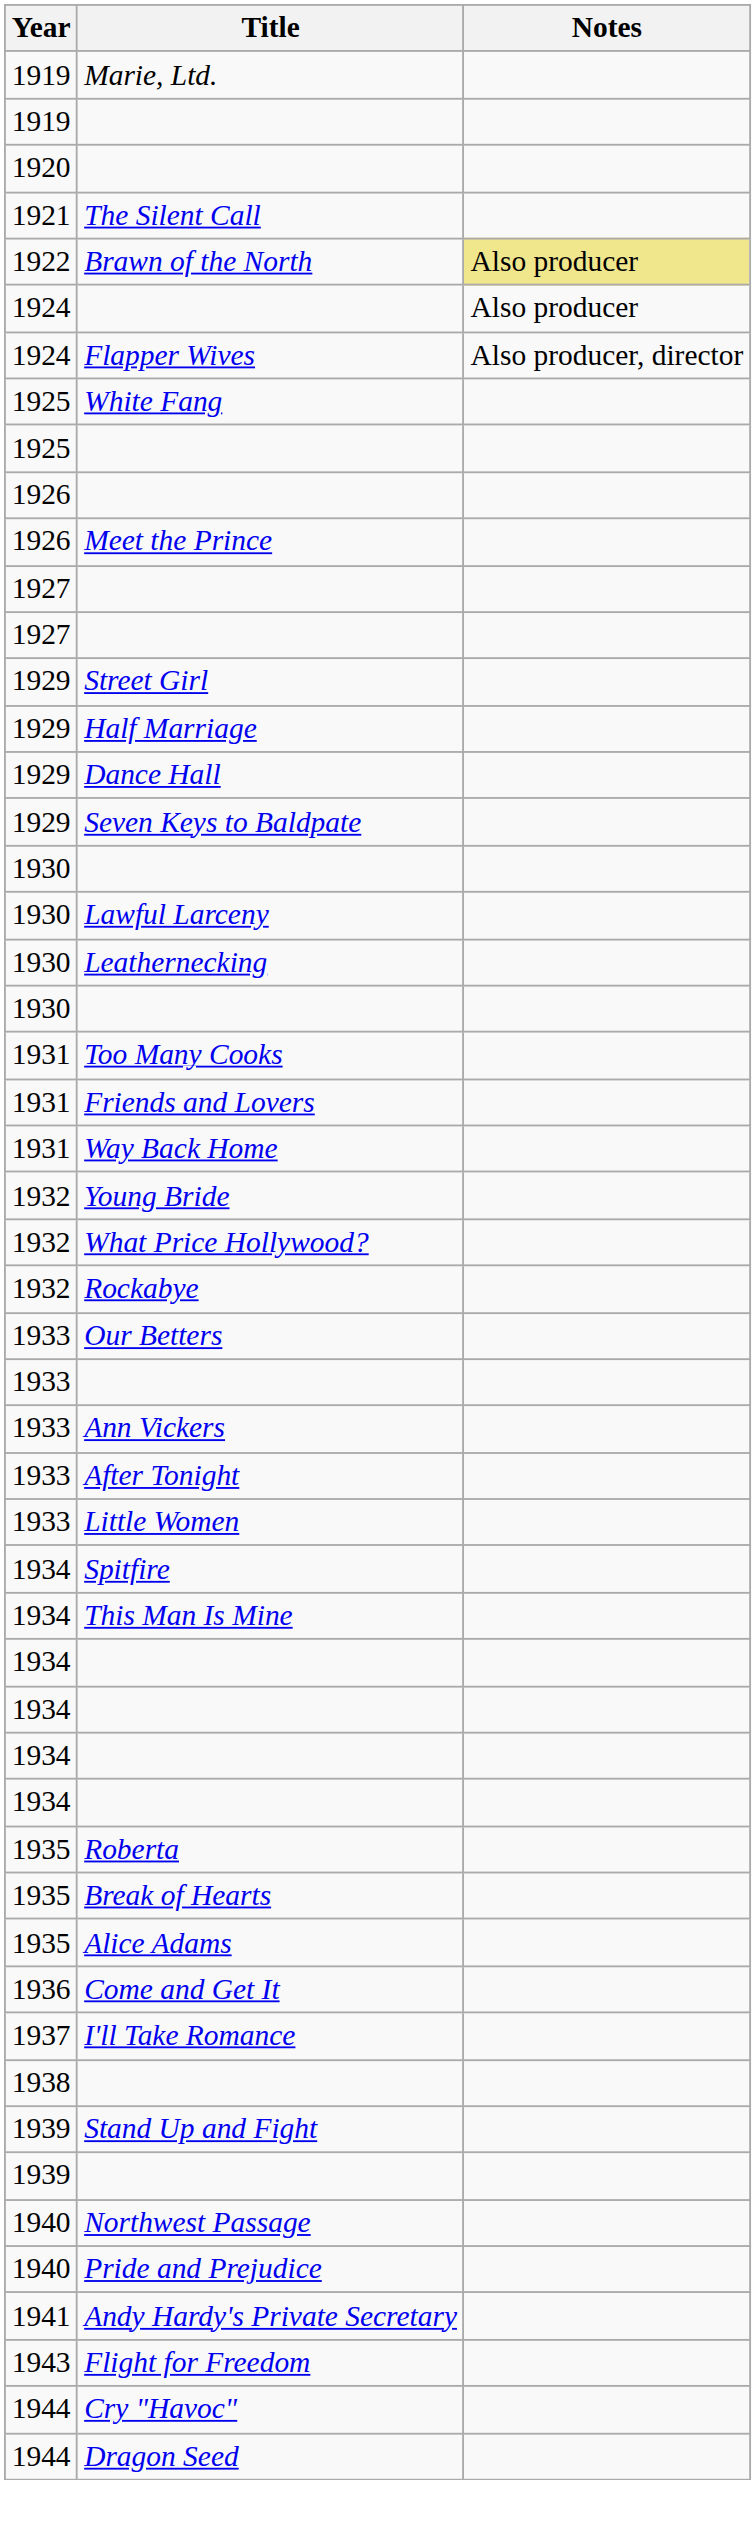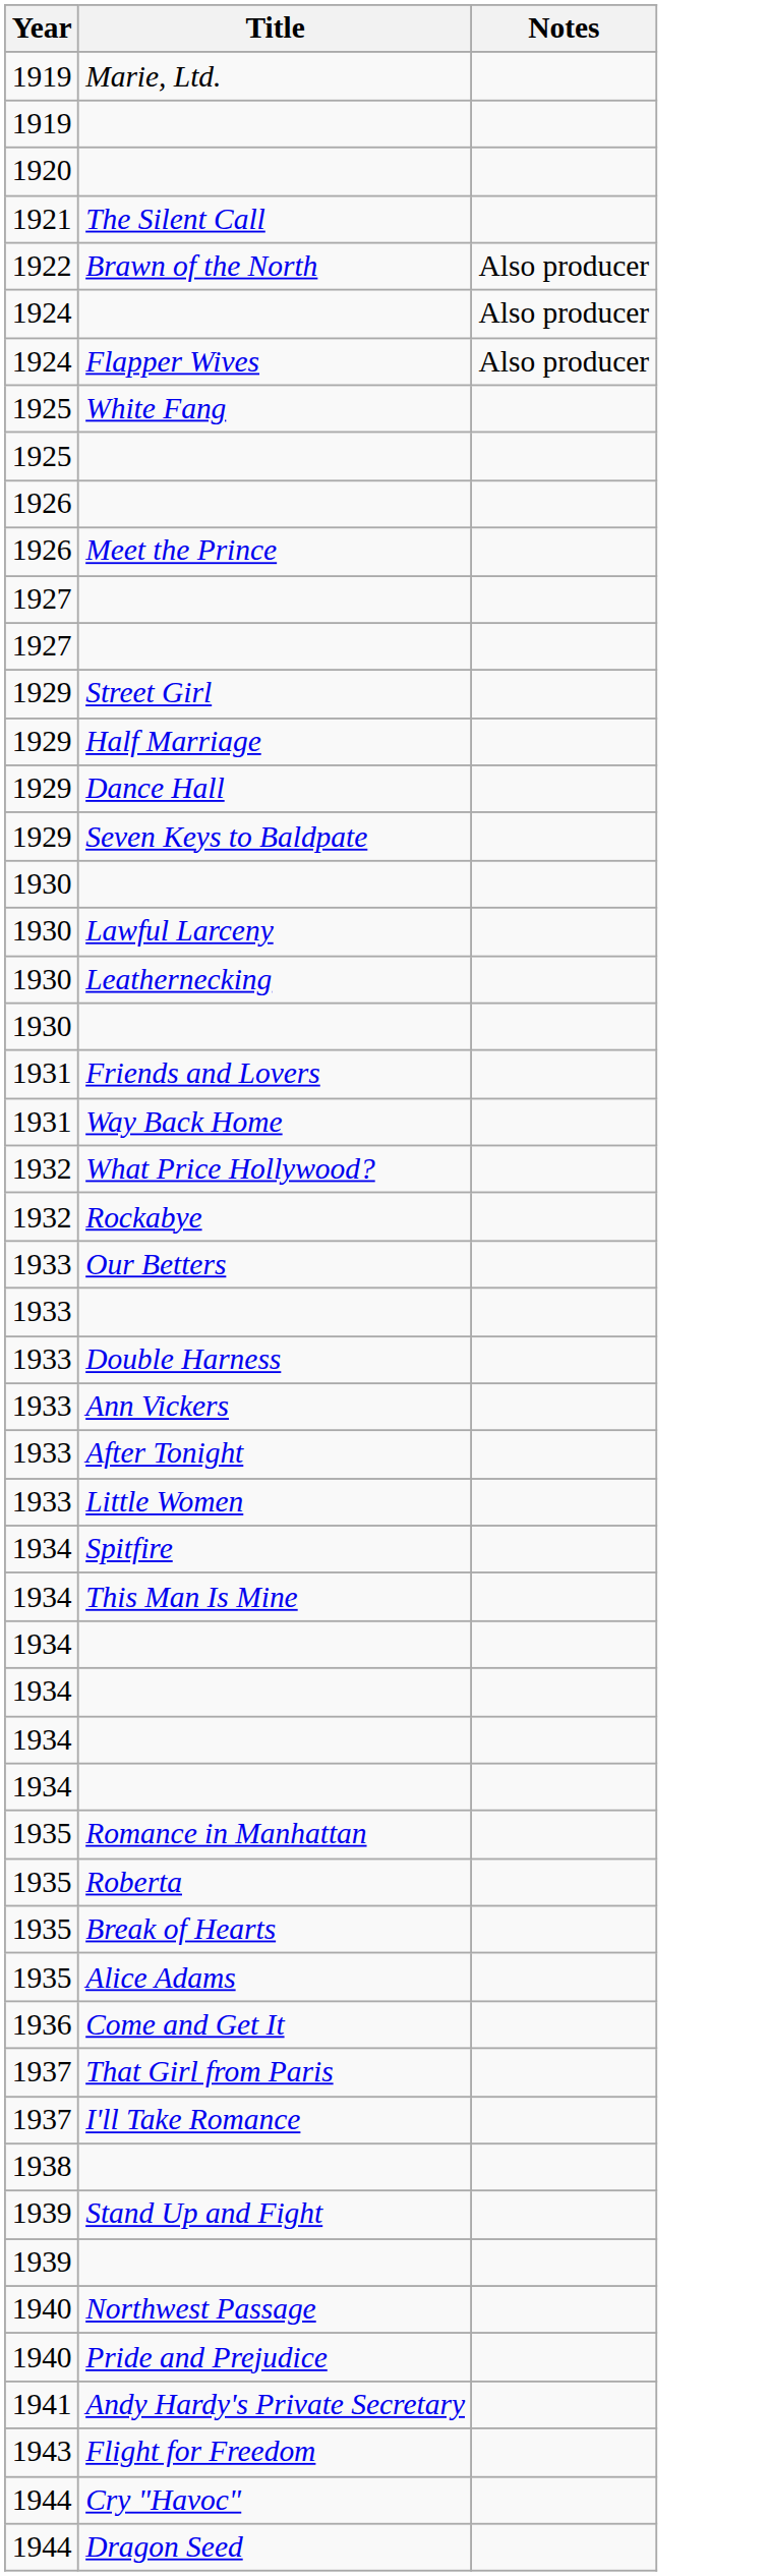Brawn of the North | Notes: khaki background -> no background
Flapper Wives | Notes: Also producer, director -> Also producer
- row: 1931 | Too Many Cooks
- row: 1932 | Young Bride
+ row: 1933 | Double Harness
+ row: 1935 | Romance in Manhattan
+ row: 1937 | That Girl from Paris
